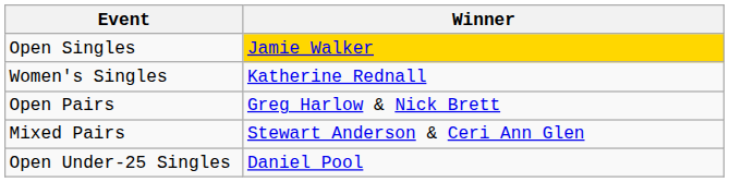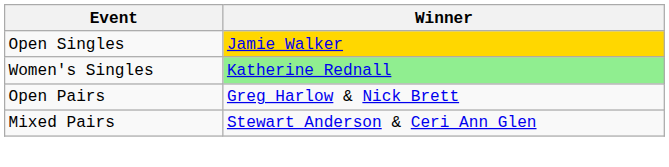Women's Singles | Winner: no background -> lightgreen background
- row: Open Under-25 Singles | Daniel Pool
